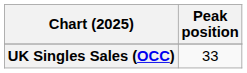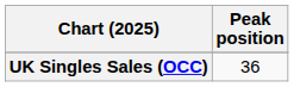UK Singles Sales (OCC) | Peak position: 33 -> 36
